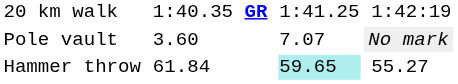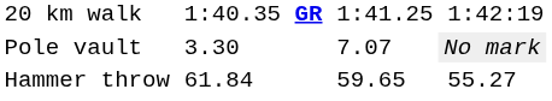Pole vault | column 3: 3.60 -> 3.30
Hammer throw | column 5: paleturquoise background -> no background
